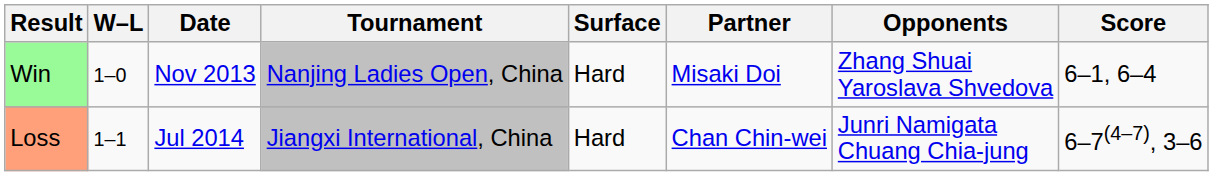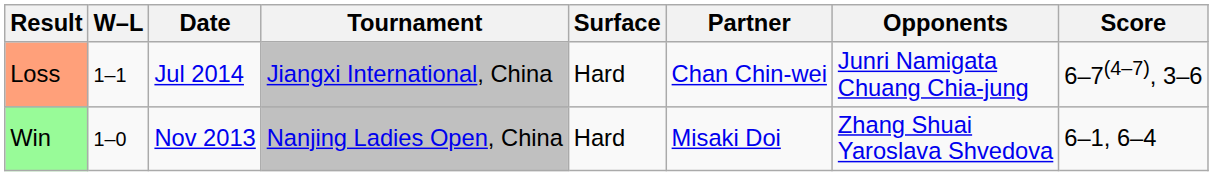rows swapped: Win <-> Loss
